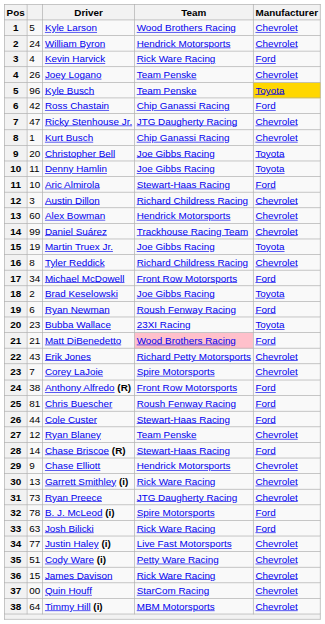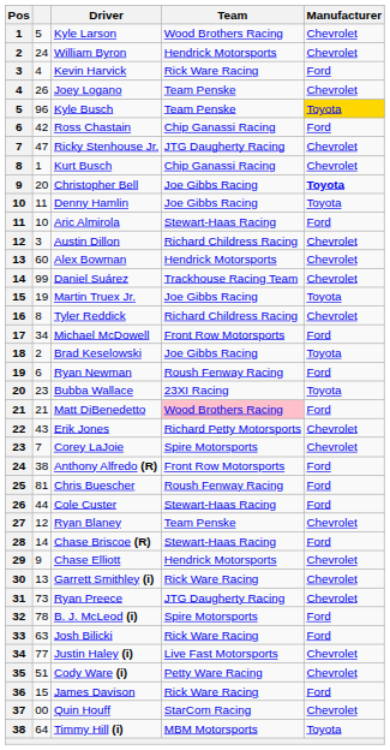Christopher Bell | Manufacturer: normal -> bold
James Davison | Manufacturer: Chevrolet -> Ford
Timmy Hill (i) | Manufacturer: Chevrolet -> Toyota
